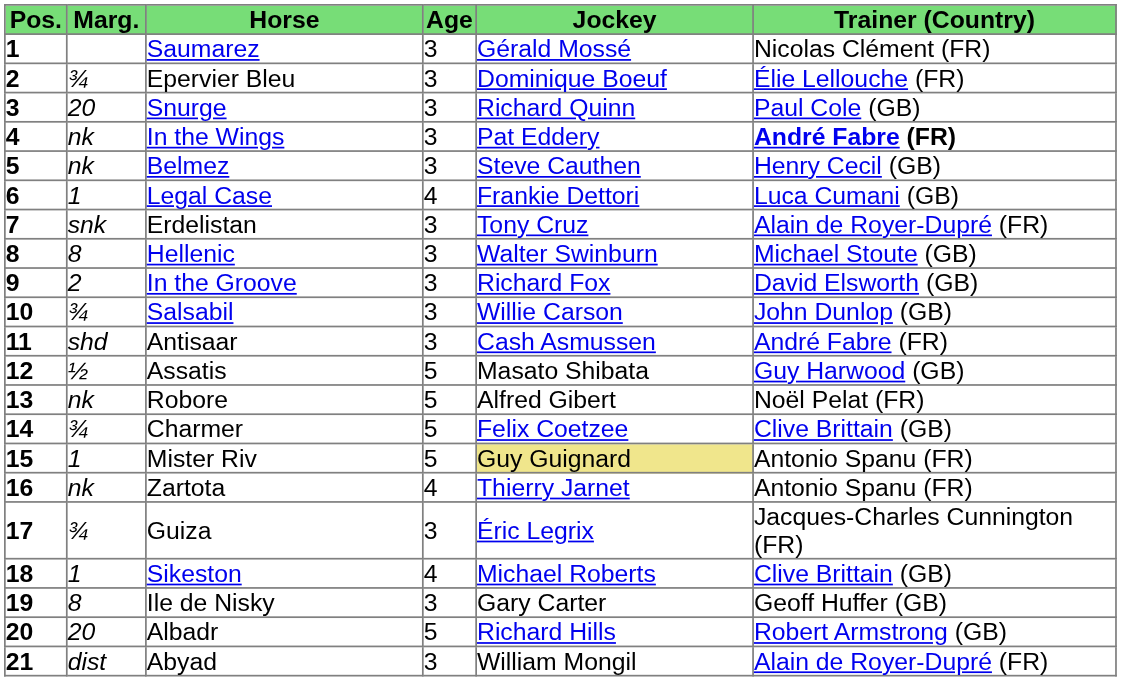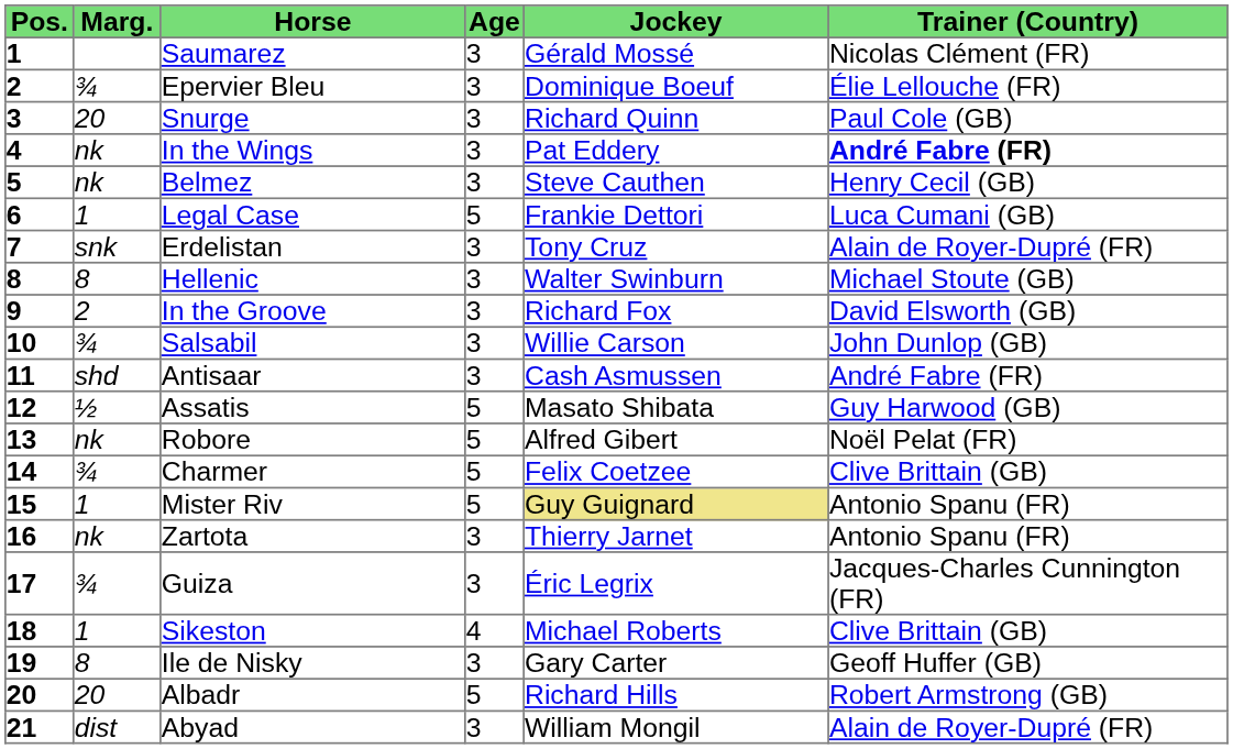Legal Case | Age: 4 -> 5
Zartota | Age: 4 -> 3
